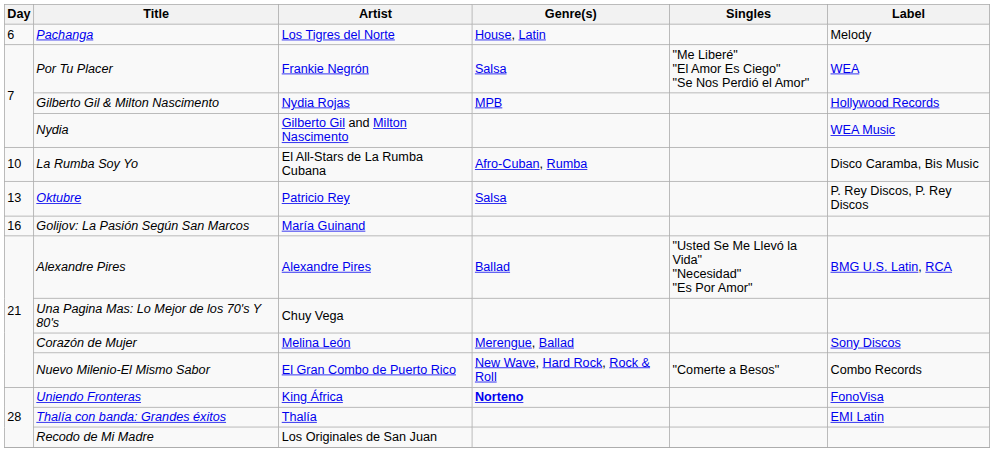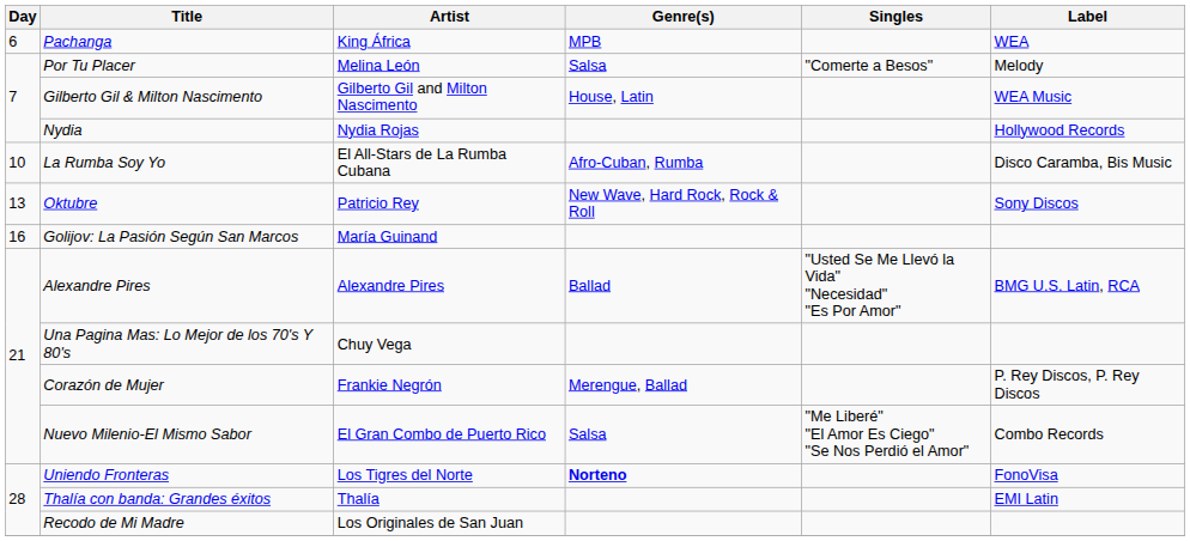Pachanga | Artist: Los Tigres del Norte -> King África
Pachanga | Genre(s): House, Latin -> MPB
Pachanga | Label: Melody -> WEA
Por Tu Placer | Artist: Frankie Negrón -> Melina León
Por Tu Placer | Singles: "Me Liberé" "El Amor Es Ciego" "Se Nos Perdió el Amor" -> "Comerte a Besos"
Por Tu Placer | Label: WEA -> Melody
Gilberto Gil & Milton Nascimento | Artist: Nydia Rojas -> Gilberto Gil and Milton Nascimento
Gilberto Gil & Milton Nascimento | Genre(s): MPB -> House, Latin
Gilberto Gil & Milton Nascimento | Label: Hollywood Records -> WEA Music
Nydia | Artist: Gilberto Gil and Milton Nascimento -> Nydia Rojas
Nydia | Label: WEA Music -> Hollywood Records
Oktubre | Genre(s): Salsa -> New Wave, Hard Rock, Rock & Roll
Oktubre | Label: P. Rey Discos, P. Rey Discos -> Sony Discos
Corazón de Mujer | Artist: Melina León -> Frankie Negrón
Corazón de Mujer | Label: Sony Discos -> P. Rey Discos, P. Rey Discos
Nuevo Milenio-El Mismo Sabor | Genre(s): New Wave, Hard Rock, Rock & Roll -> Salsa
Nuevo Milenio-El Mismo Sabor | Singles: "Comerte a Besos" -> "Me Liberé" "El Amor Es Ciego" "Se Nos Perdió el Amor"
Uniendo Fronteras | Artist: King África -> Los Tigres del Norte
